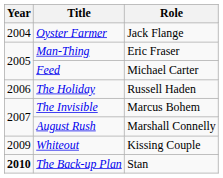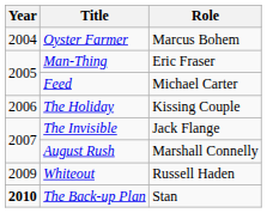Oyster Farmer | Role: Jack Flange -> Marcus Bohem
The Holiday | Role: Russell Haden -> Kissing Couple
The Invisible | Role: Marcus Bohem -> Jack Flange
Whiteout | Role: Kissing Couple -> Russell Haden
